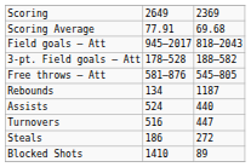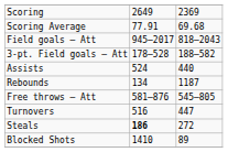rows swapped: Free throws – Att <-> Assists
Steals | column 2: normal -> bold
